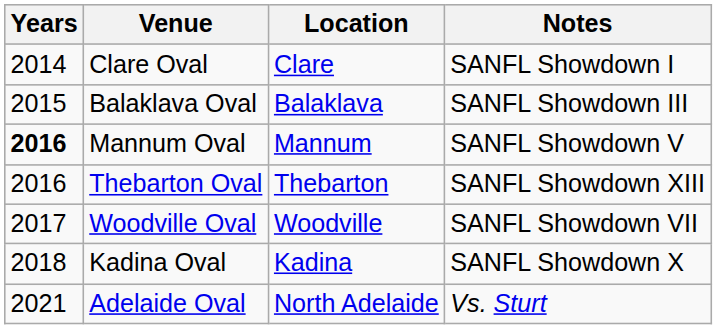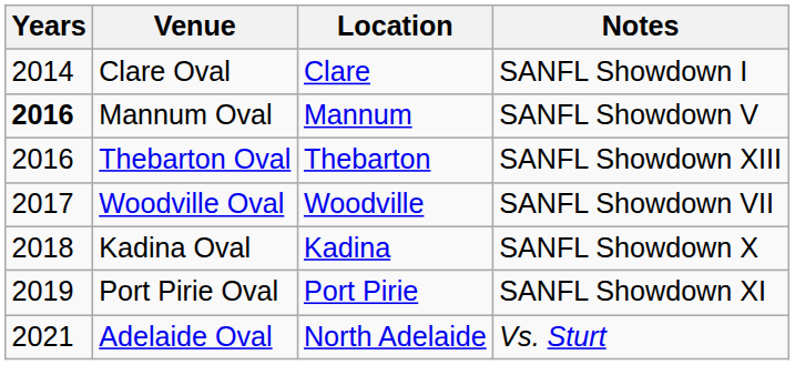- row: 2015 | Balaklava Oval | Balaklava | SANFL Showdown III
+ row: 2019 | Port Pirie Oval | Port Pirie | SANFL Showdown XI
